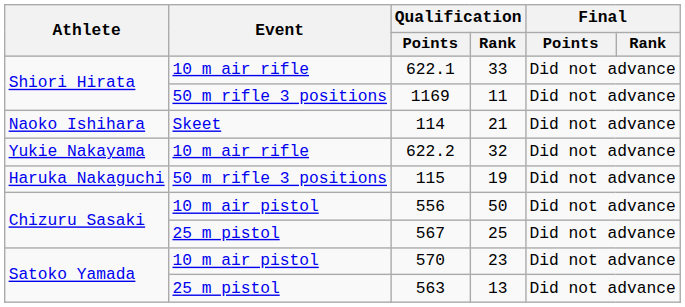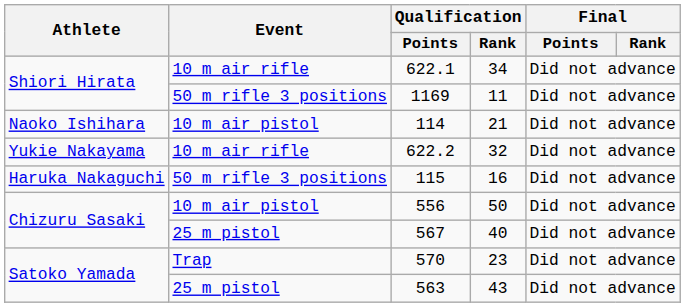622.1 | Qualification / Rank: 33 -> 34
114 | Event: Skeet -> 10 m air pistol
115 | Qualification / Rank: 19 -> 16
567 | Qualification / Rank: 25 -> 40
570 | Event: 10 m air pistol -> Trap
563 | Qualification / Rank: 13 -> 43
